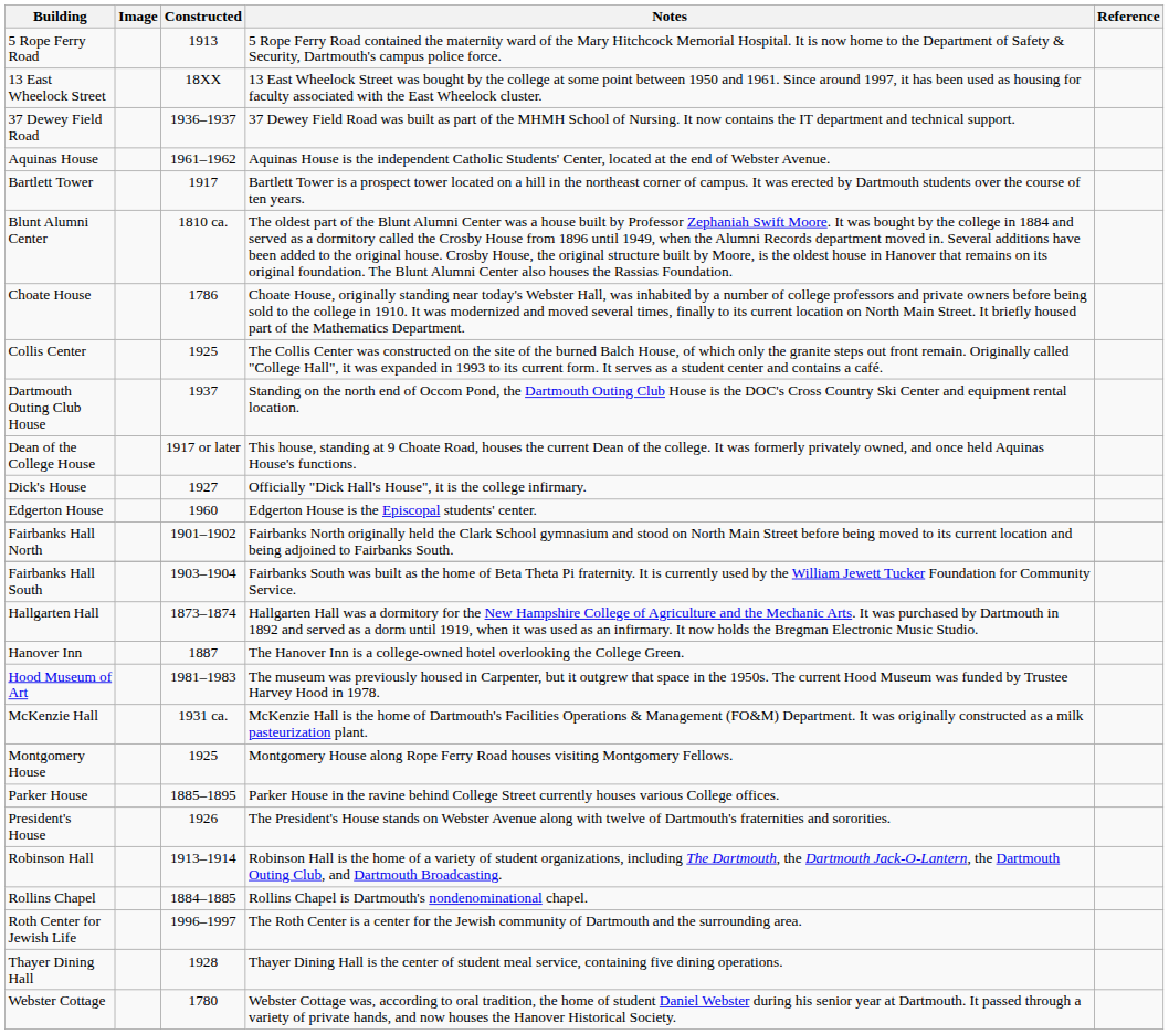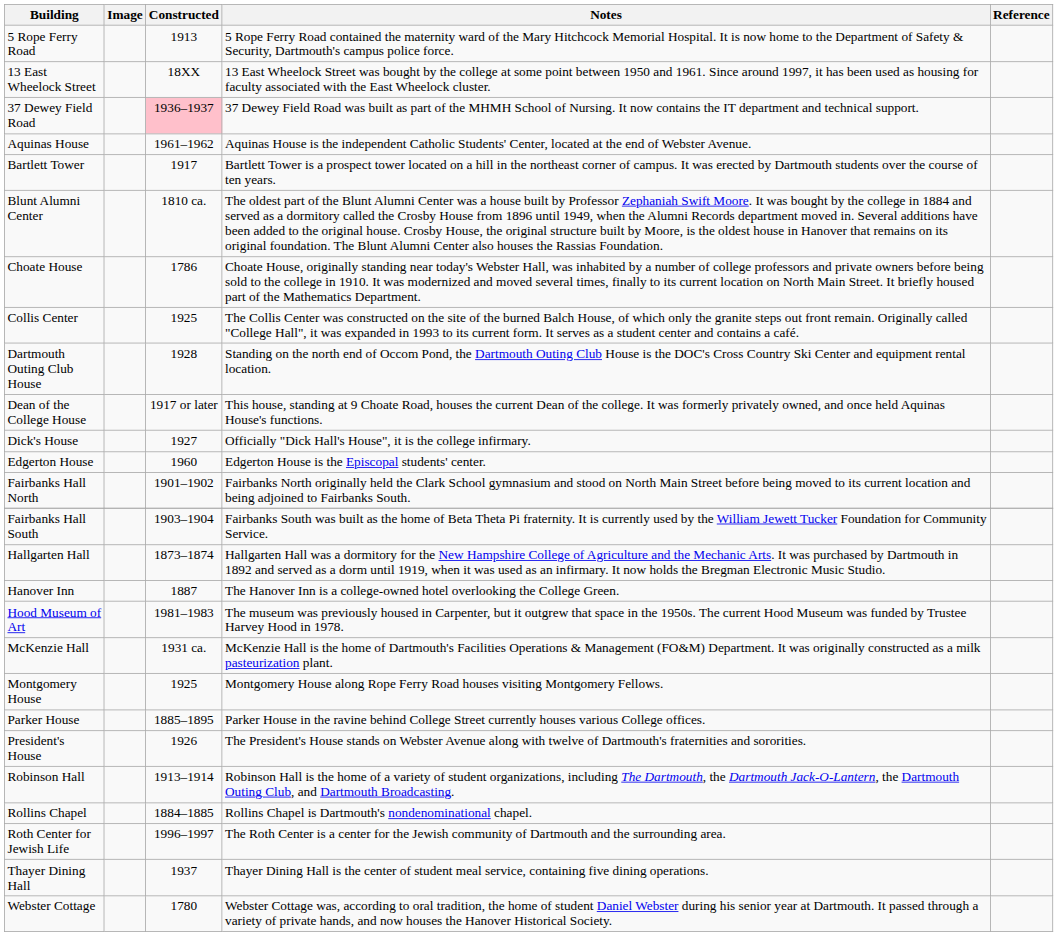37 Dewey Field Road | Constructed: no background -> pink background
Dartmouth Outing Club House | Constructed: 1937 -> 1928
Thayer Dining Hall | Constructed: 1928 -> 1937
